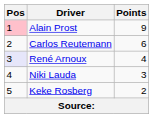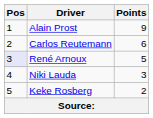Alain Prost | Pos: pink background -> no background
René Arnoux | Points: 4 -> 5
